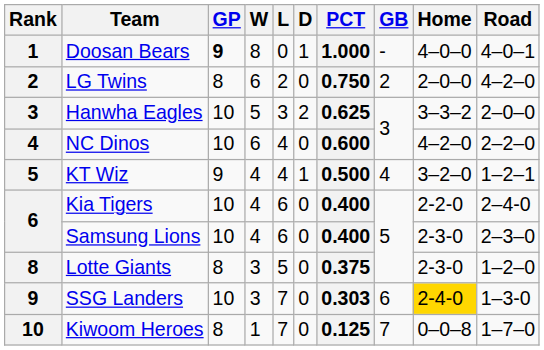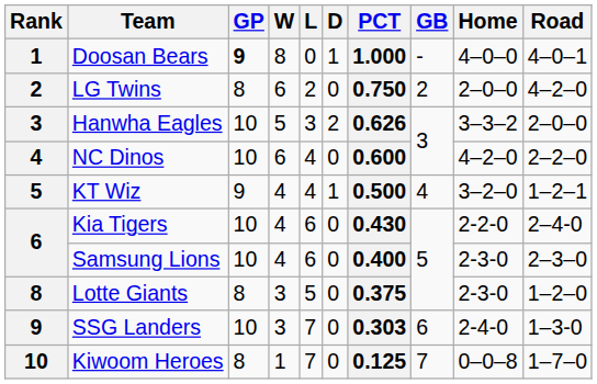Hanwha Eagles | PCT: 0.625 -> 0.626
Kia Tigers | PCT: 0.400 -> 0.430
SSG Landers | Home: gold background -> no background
